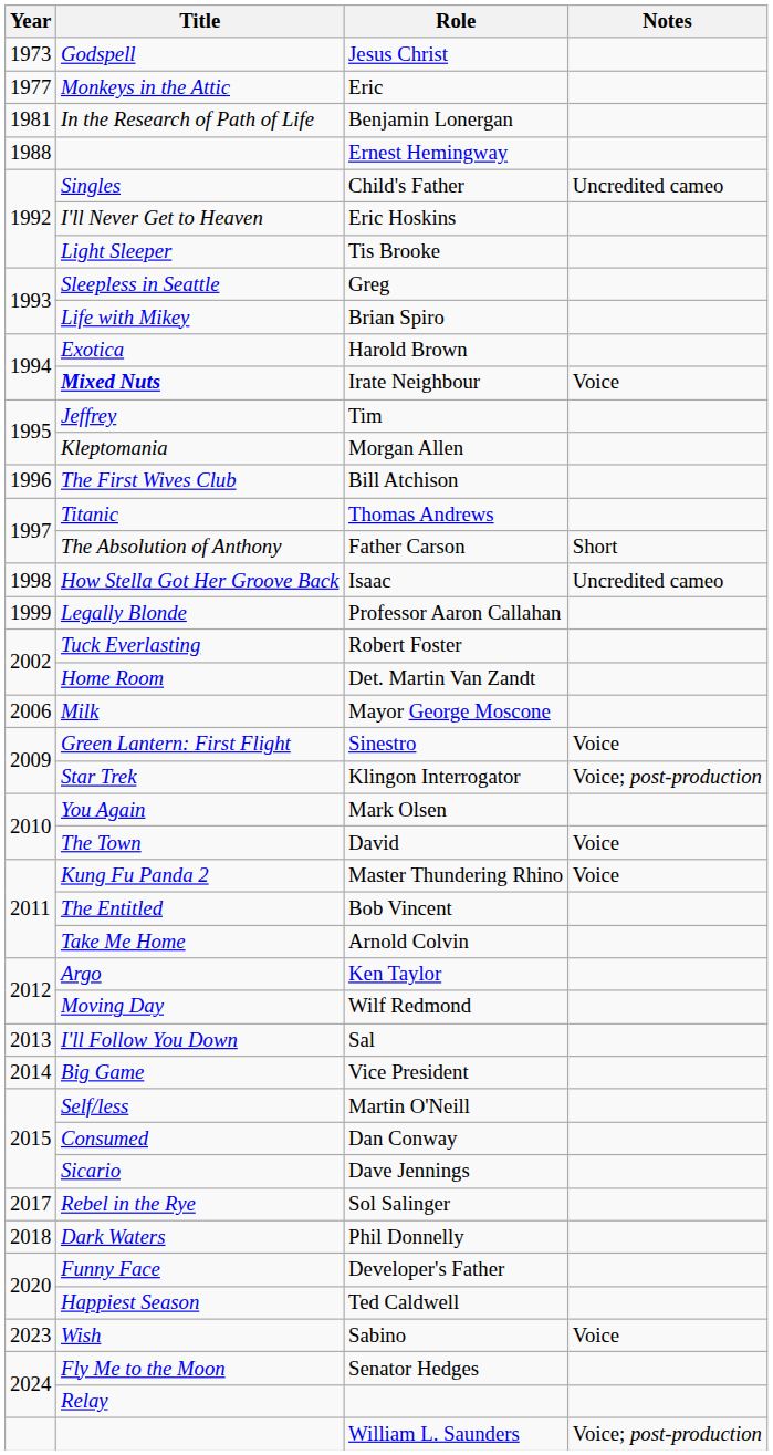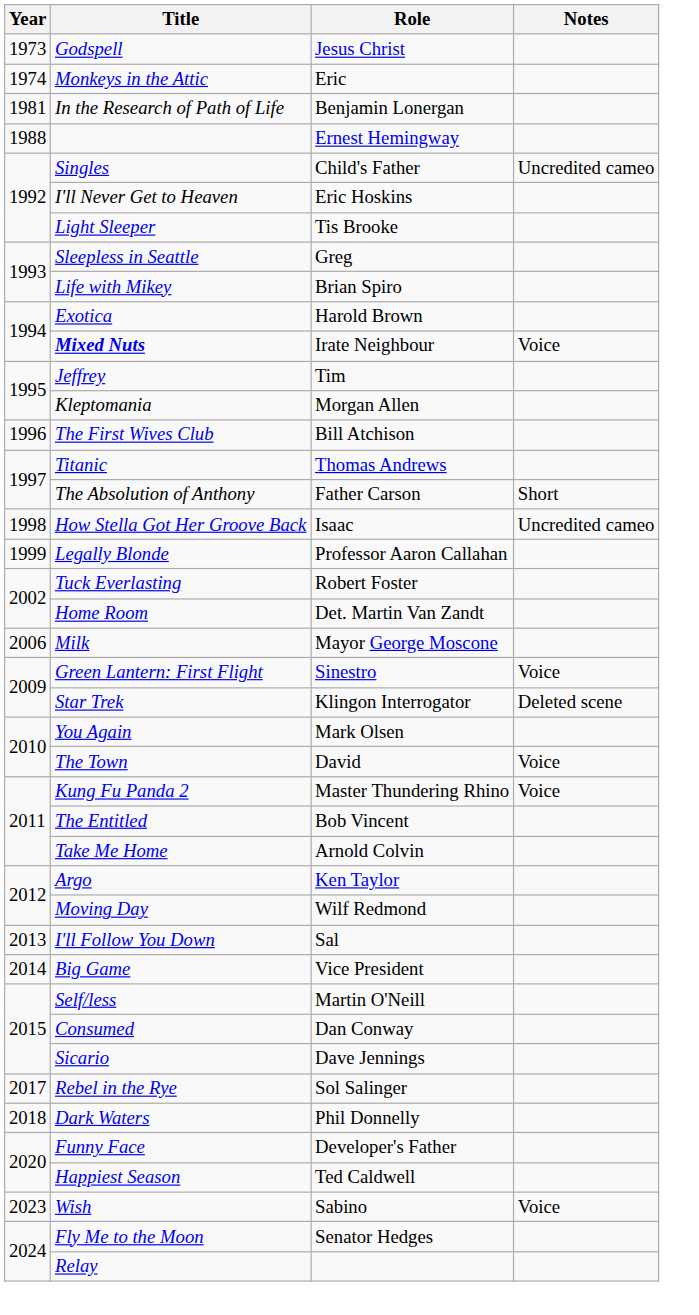Eric | Year: 1977 -> 1974
Klingon Interrogator | Notes: Voice; post-production -> Deleted scene
- row: William L. Saunders | Voice; post-production
